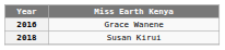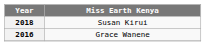rows swapped: 2016 <-> 2018
